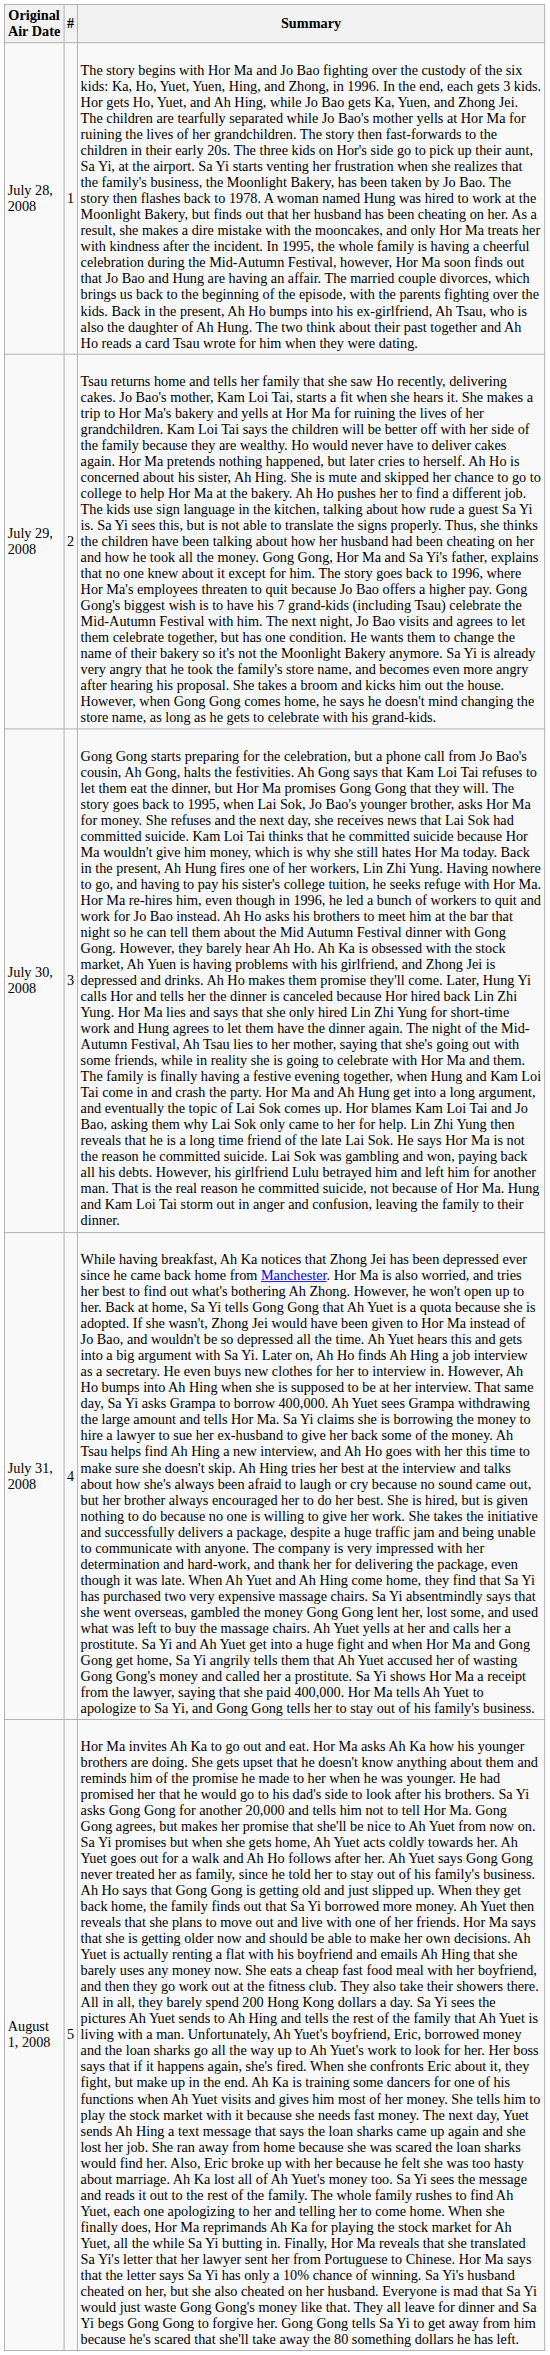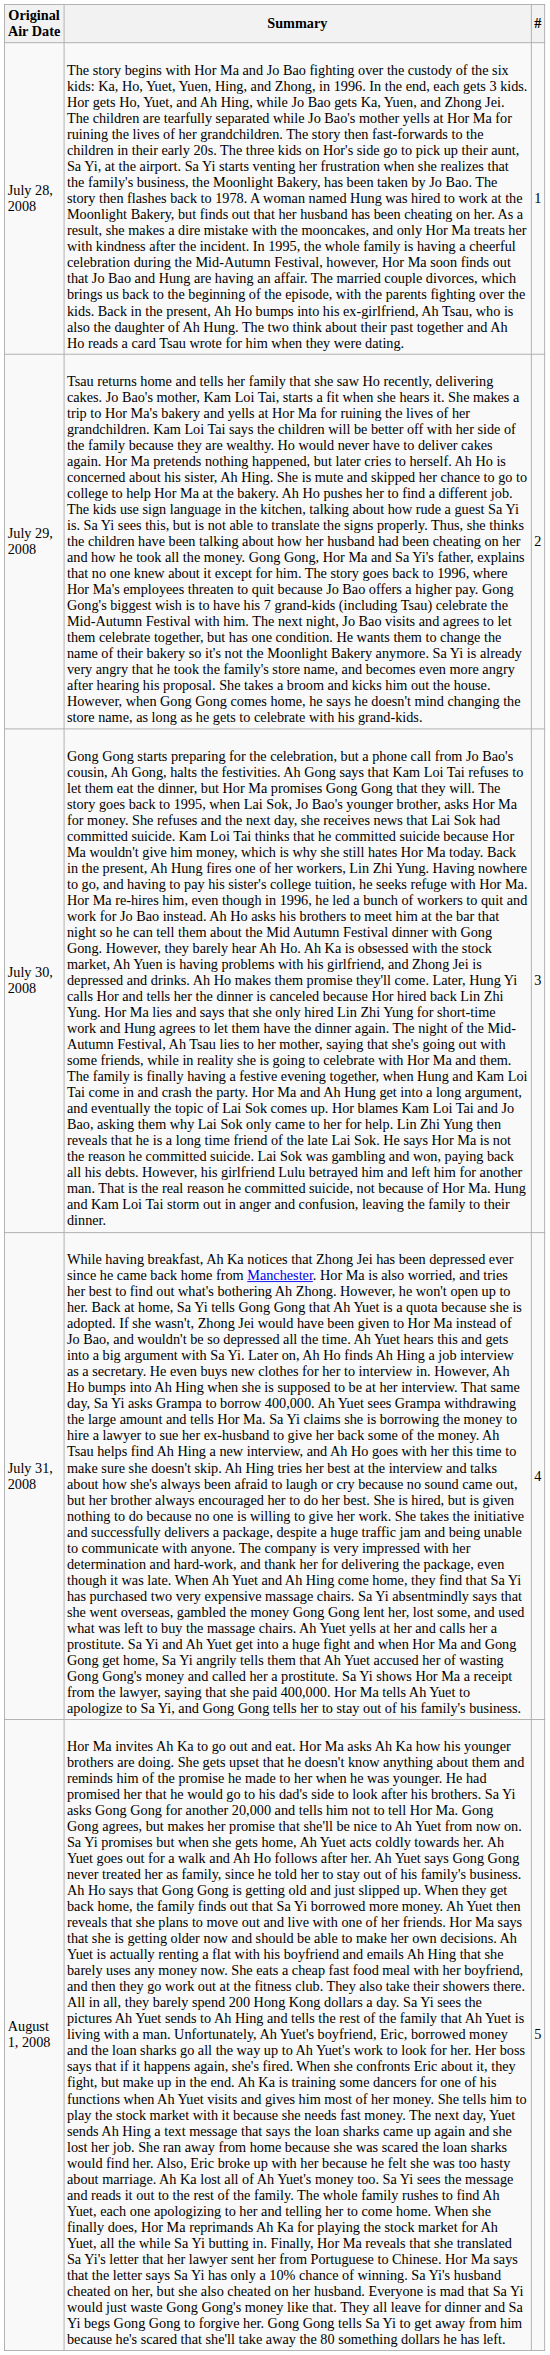columns swapped: Summary <-> #
